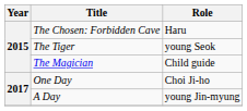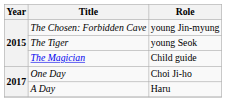The Chosen: Forbidden Cave | Role: Haru -> young Jin-myung
A Day | Role: young Jin-myung -> Haru
